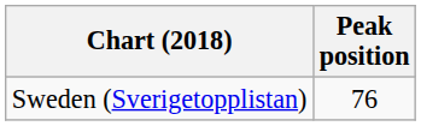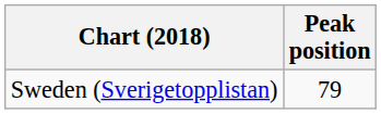Sweden (Sverigetopplistan) | Peak position: 76 -> 79
